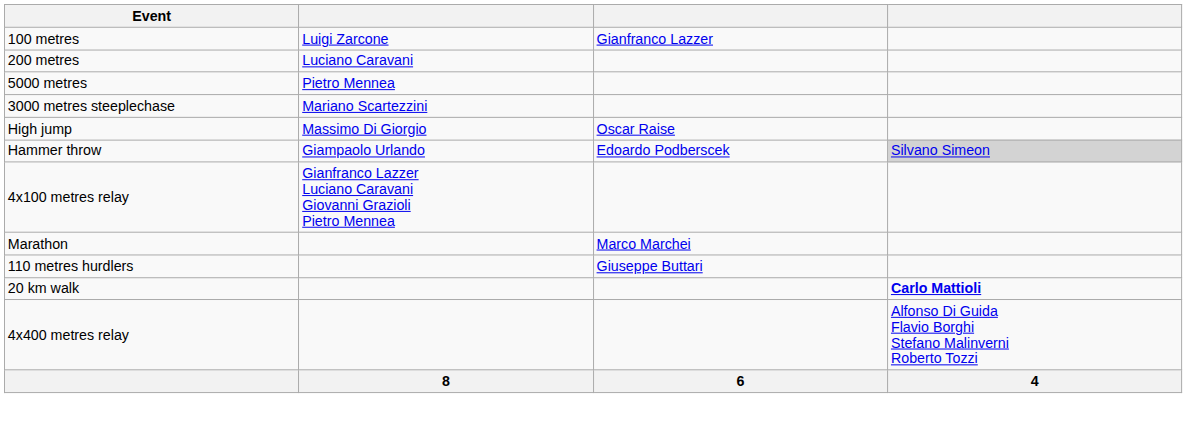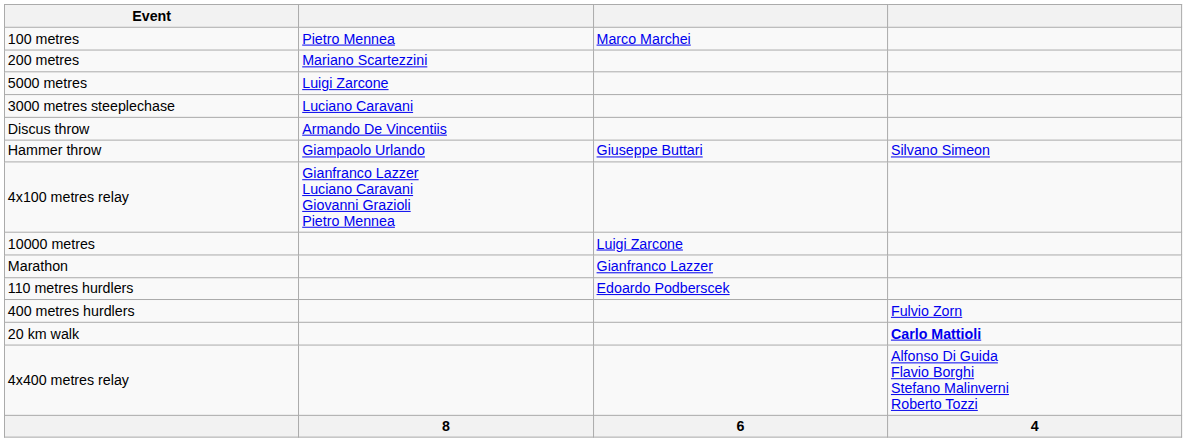100 metres | column 2: Luigi Zarcone -> Pietro Mennea
100 metres | column 3: Gianfranco Lazzer -> Marco Marchei
200 metres | column 2: Luciano Caravani -> Mariano Scartezzini
5000 metres | column 2: Pietro Mennea -> Luigi Zarcone
3000 metres steeplechase | column 2: Mariano Scartezzini -> Luciano Caravani
- row: High jump | Massimo Di Giorgio | Oscar Raise
+ row: Discus throw | Armando De Vincentiis
Hammer throw | column 3: Edoardo Podberscek -> Giuseppe Buttari
Hammer throw | column 4: lightgrey background -> no background
+ row: 10000 metres | Luigi Zarcone
Marathon | column 3: Marco Marchei -> Gianfranco Lazzer
110 metres hurdlers | column 3: Giuseppe Buttari -> Edoardo Podberscek
+ row: 400 metres hurdlers | Fulvio Zorn
